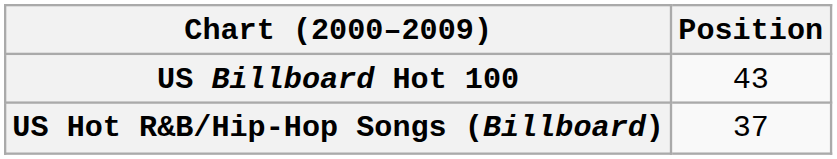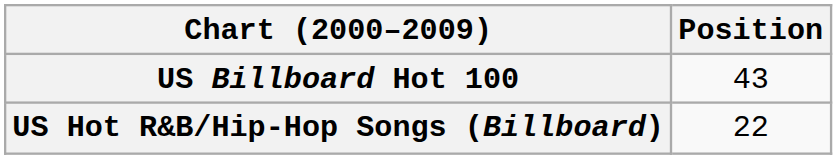US Hot R&B/Hip-Hop Songs (Billboard) | Position: 37 -> 22
